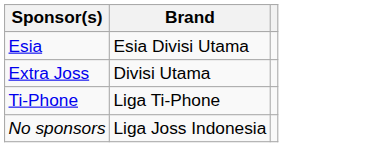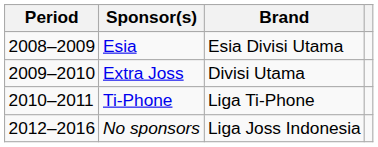+ column: Period | 2008–2009 | 2009–2010 | 2010–2011 | 2012–2016
